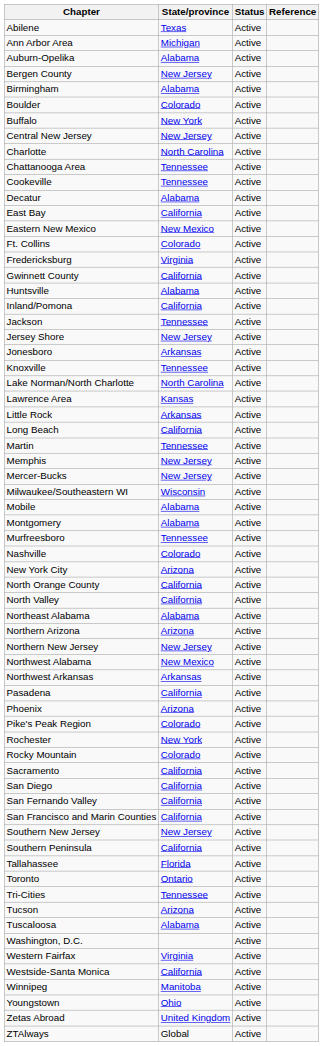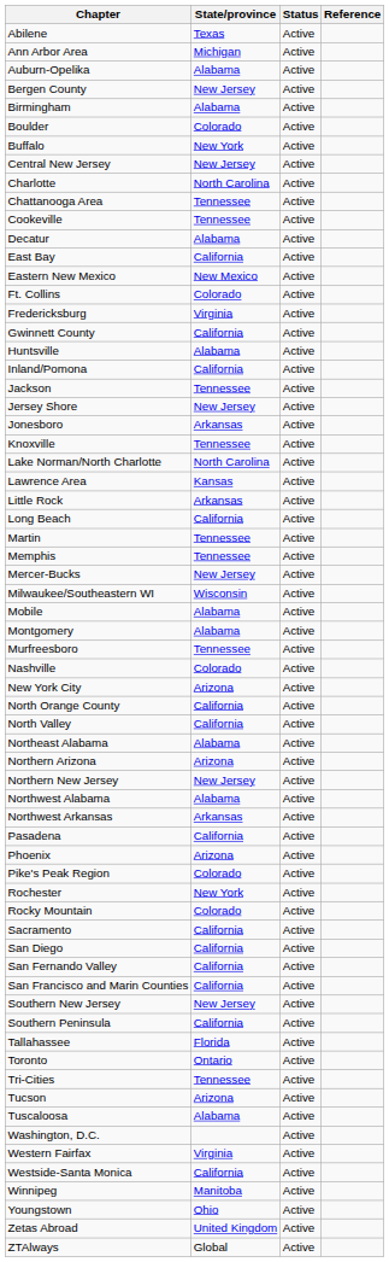Memphis | State/province: New Jersey -> Tennessee
Northwest Alabama | State/province: New Mexico -> Alabama
